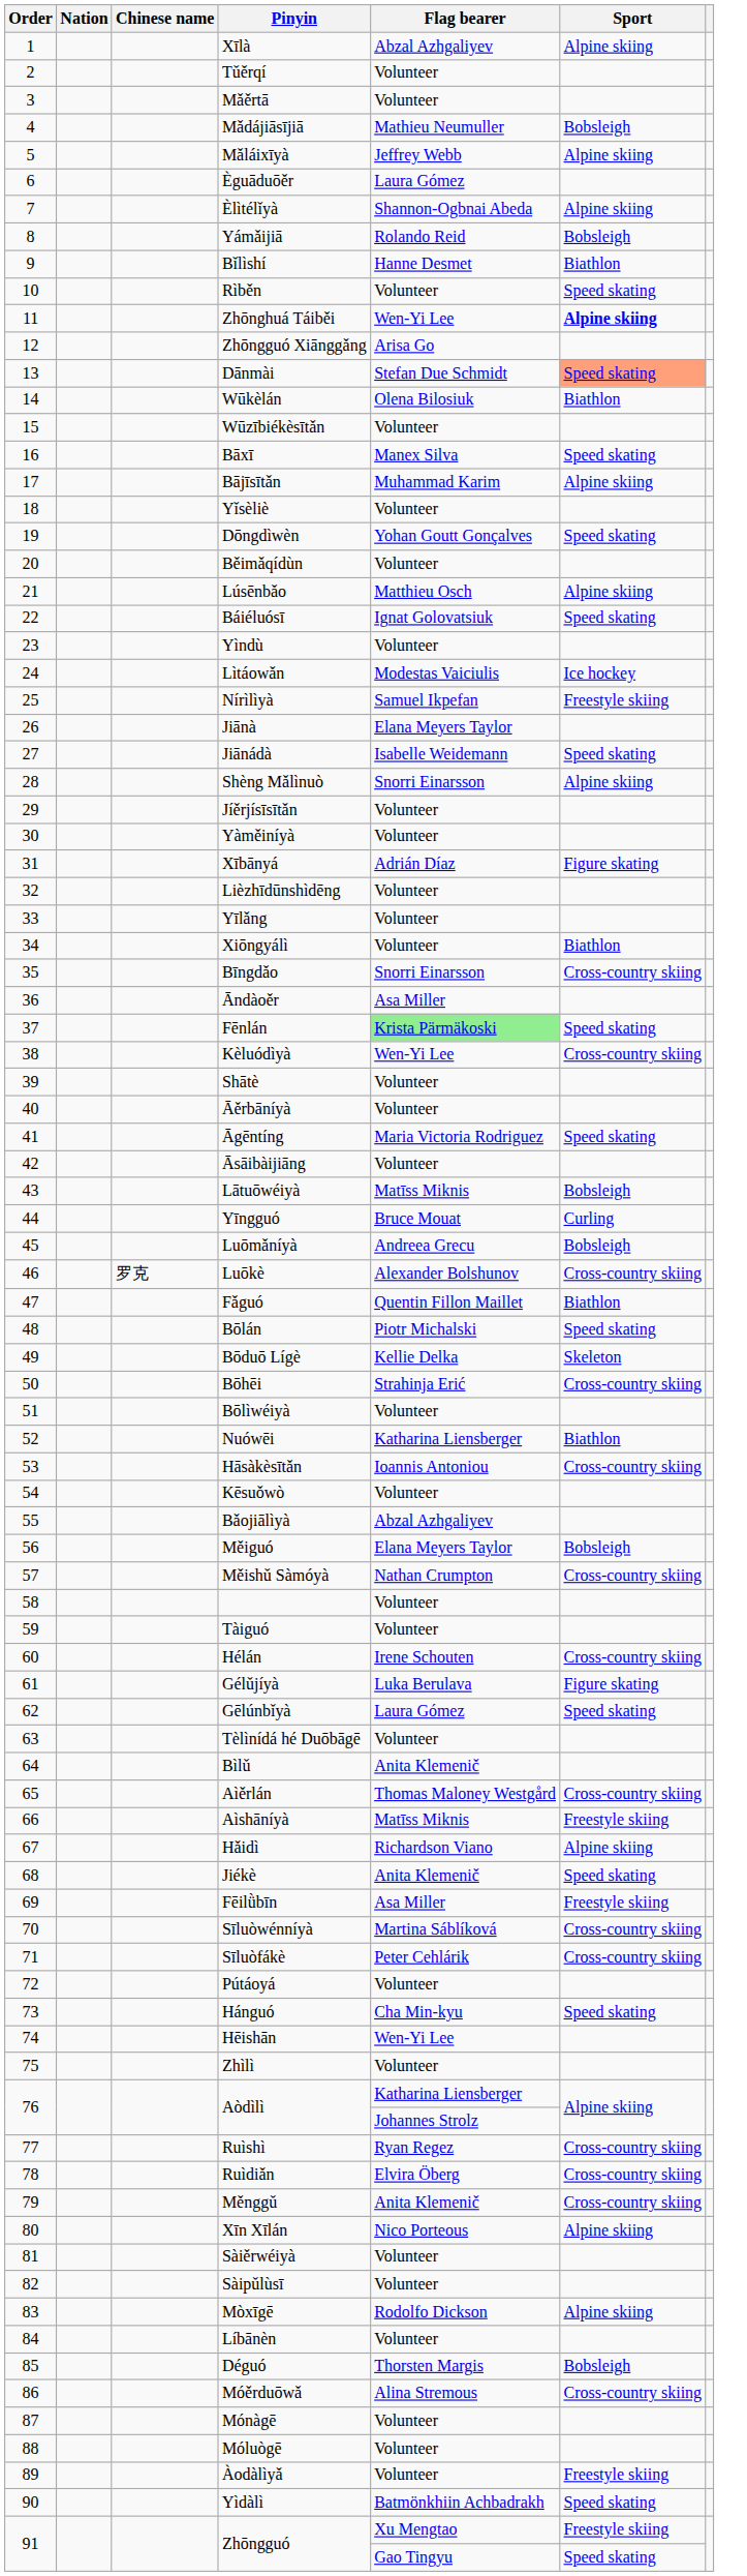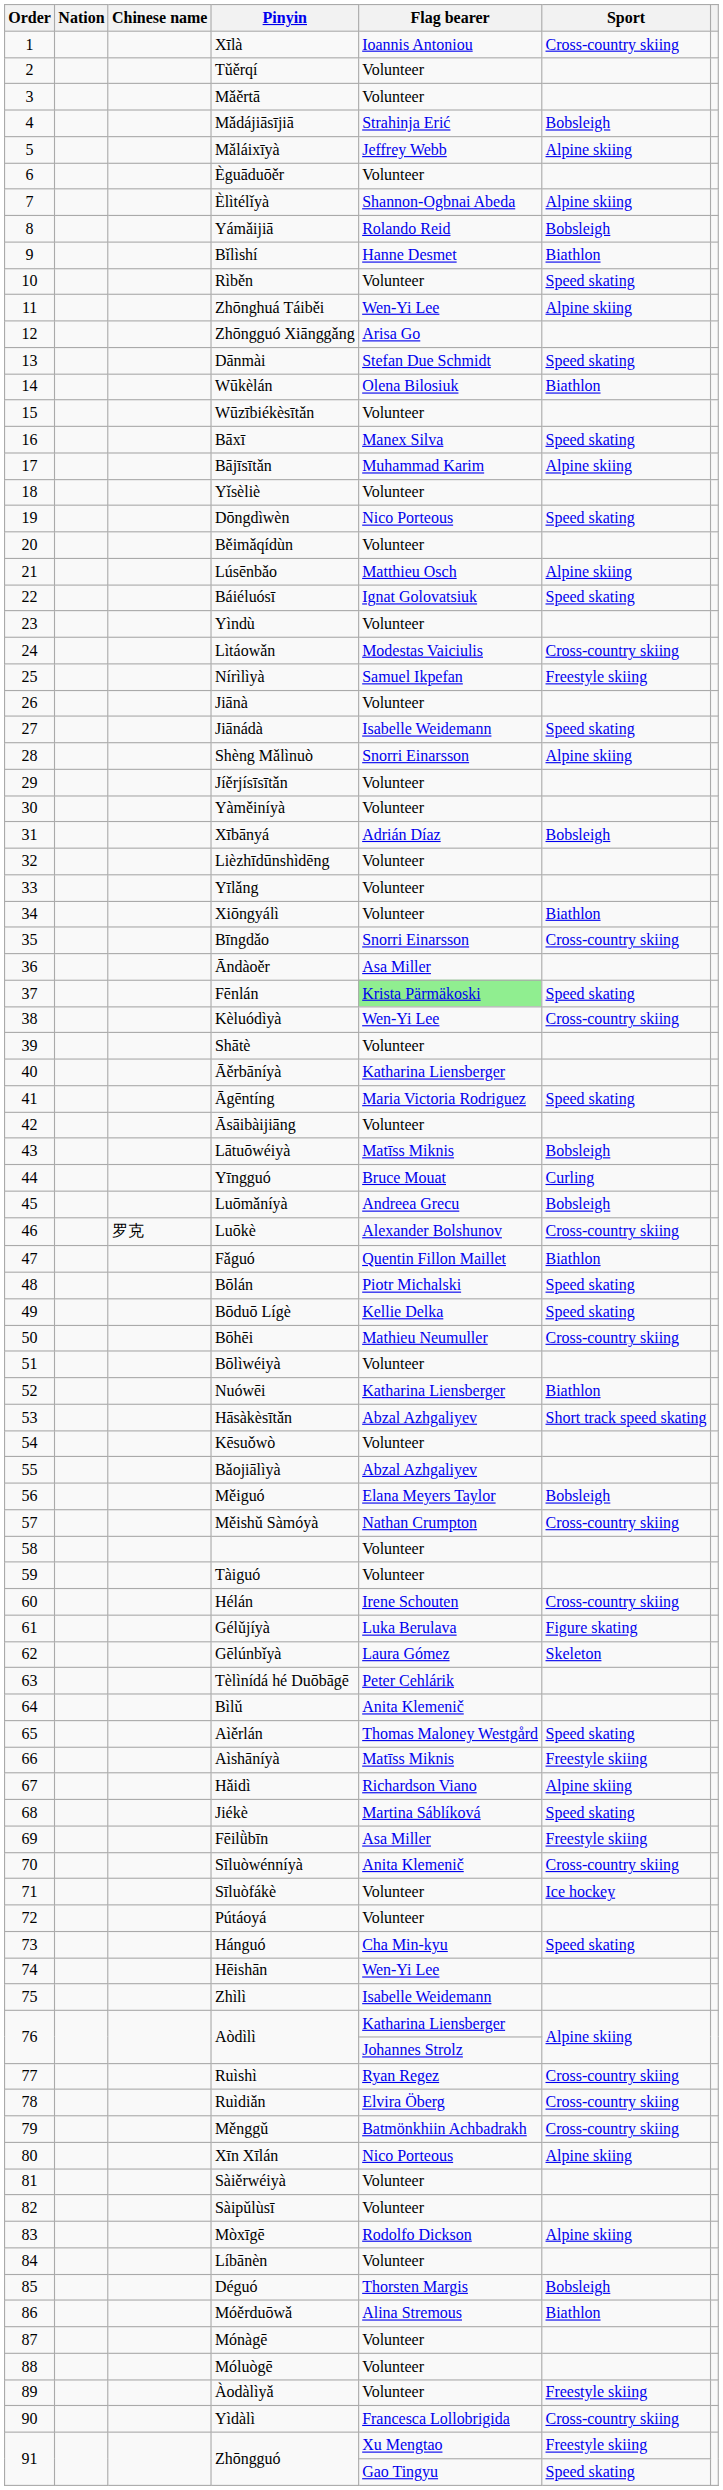Xīlà | Flag bearer: Abzal Azhgaliyev -> Ioannis Antoniou
Xīlà | Sport: Alpine skiing -> Cross-country skiing
Mǎdájiāsījiā | Flag bearer: Mathieu Neumuller -> Strahinja Erić
Èguāduōěr | Flag bearer: Laura Gómez -> Volunteer
Zhōnghuá Táiběi | Sport: bold -> normal
Dānmài | Sport: lightsalmon background -> no background
Dōngdìwèn | Flag bearer: Yohan Goutt Gonçalves -> Nico Porteous
Lìtáowǎn | Sport: Ice hockey -> Cross-country skiing
Jiānà | Flag bearer: Elana Meyers Taylor -> Volunteer
Xībānyá | Sport: Figure skating -> Bobsleigh
Āěrbāníyà | Flag bearer: Volunteer -> Katharina Liensberger
Bōduō Lígè | Sport: Skeleton -> Speed skating
Bōhēi | Flag bearer: Strahinja Erić -> Mathieu Neumuller
Hāsàkèsītǎn | Flag bearer: Ioannis Antoniou -> Abzal Azhgaliyev
Hāsàkèsītǎn | Sport: Cross-country skiing -> Short track speed skating
Gēlúnbǐyà | Sport: Speed skating -> Skeleton
Tèlìnídá hé Duōbāgē | Flag bearer: Volunteer -> Peter Cehlárik
Aìěrlán | Sport: Cross-country skiing -> Speed skating
Jiékè | Flag bearer: Anita Klemenič -> Martina Sáblíková
Sīluòwénníyà | Flag bearer: Martina Sáblíková -> Anita Klemenič
Sīluòfákè | Flag bearer: Peter Cehlárik -> Volunteer
Sīluòfákè | Sport: Cross-country skiing -> Ice hockey
Zhìlì | Flag bearer: Volunteer -> Isabelle Weidemann
Měnggǔ | Flag bearer: Anita Klemenič -> Batmönkhiin Achbadrakh
Móěrduōwǎ | Sport: Cross-country skiing -> Biathlon
Yìdàlì | Flag bearer: Batmönkhiin Achbadrakh -> Francesca Lollobrigida
Yìdàlì | Sport: Speed skating -> Cross-country skiing
